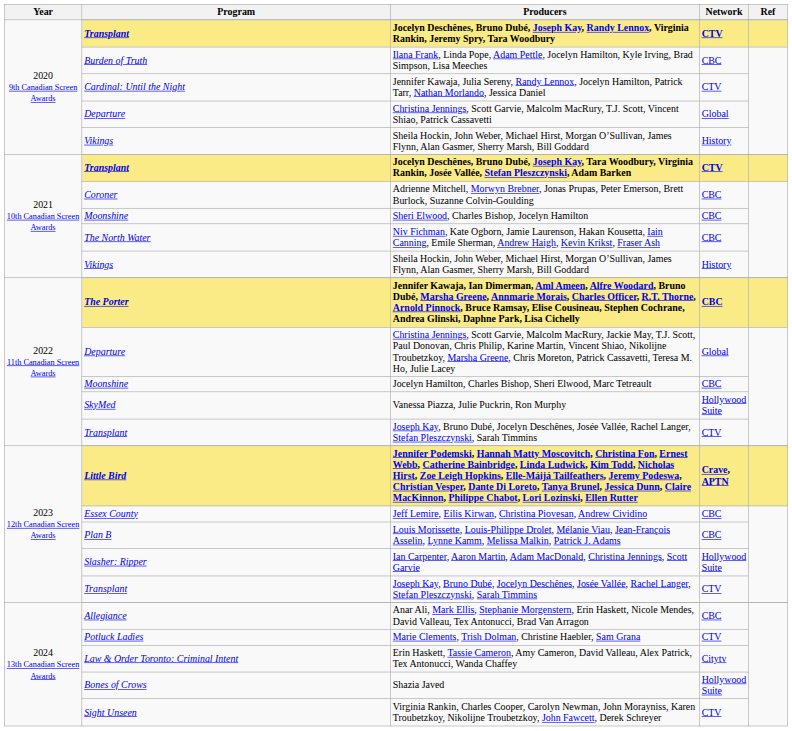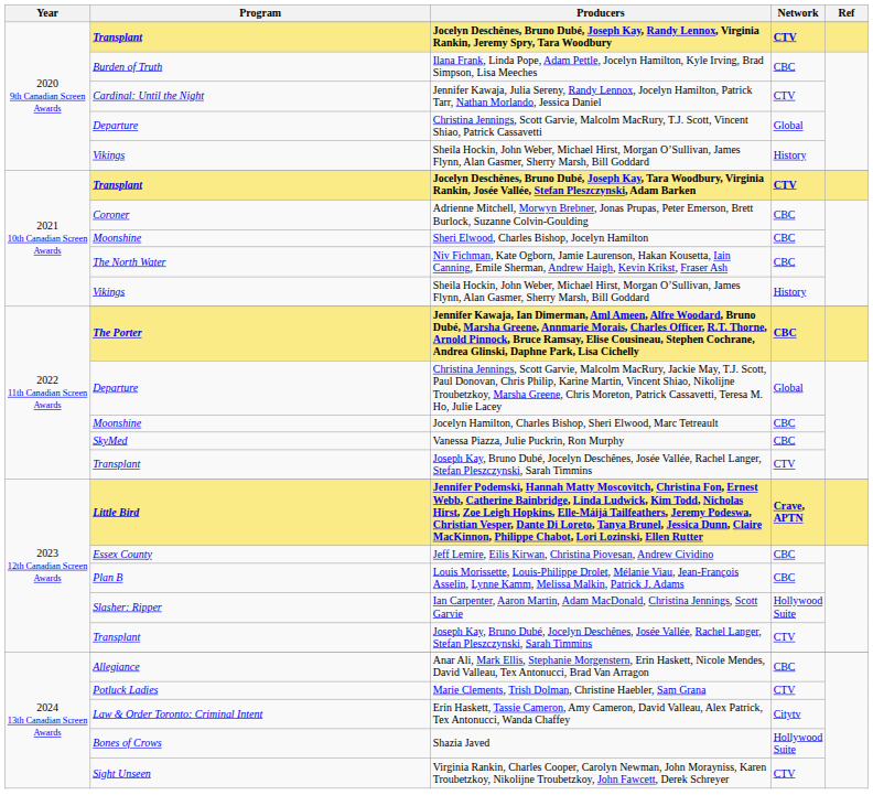Vanessa Piazza, Julie Puckrin, Ron Murphy | Network: Hollywood Suite -> CBC
